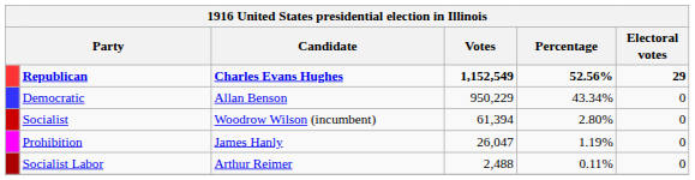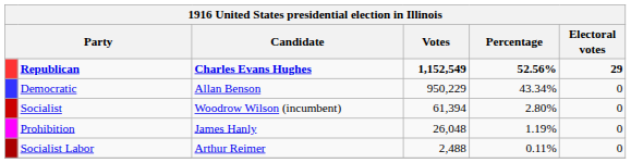Prohibition | Votes: 26,047 -> 26,048
